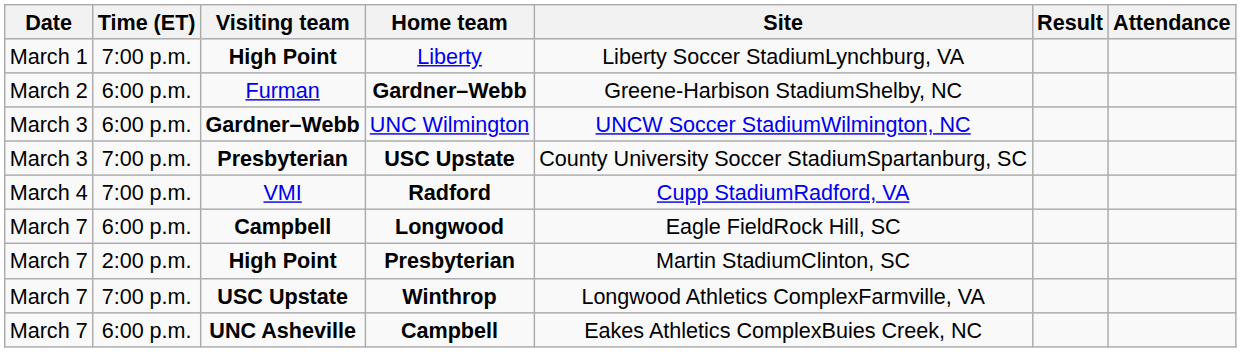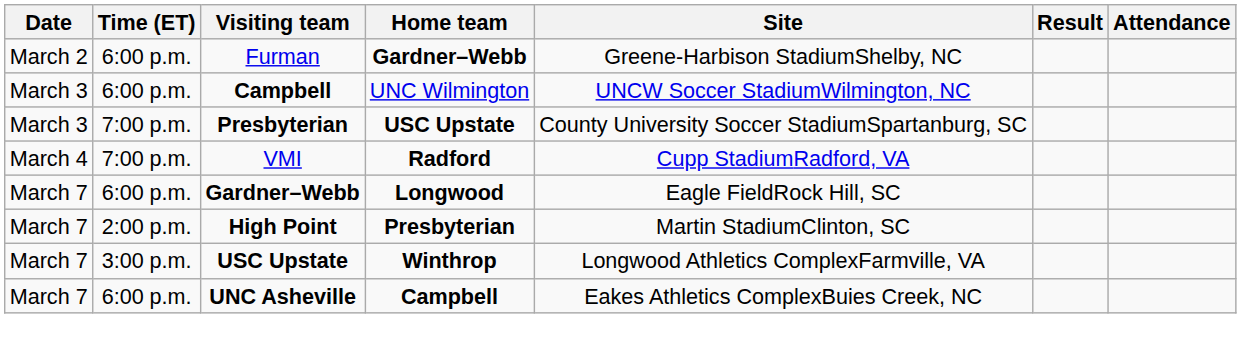- row: March 1 | 7:00 p.m. | High Point | Liberty | Liberty Soccer StadiumLynchburg, VA
UNC Wilmington | Visiting team: Gardner–Webb -> Campbell
Longwood | Visiting team: Campbell -> Gardner–Webb
Winthrop | Time (ET): 7:00 p.m. -> 3:00 p.m.
